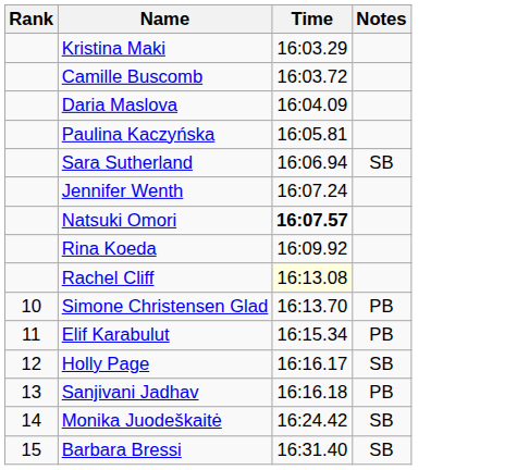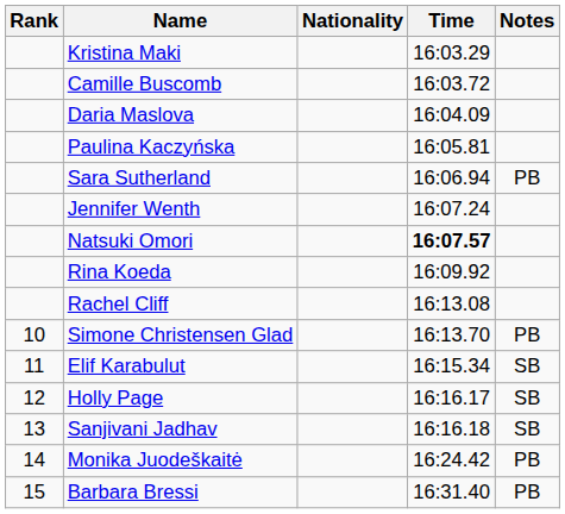+ column: Nationality
Sara Sutherland | Notes: SB -> PB
Rachel Cliff | Time: lightyellow background -> no background
Elif Karabulut | Notes: PB -> SB
Sanjivani Jadhav | Notes: PB -> SB
Monika Juodeškaitė | Notes: SB -> PB
Barbara Bressi | Notes: SB -> PB
